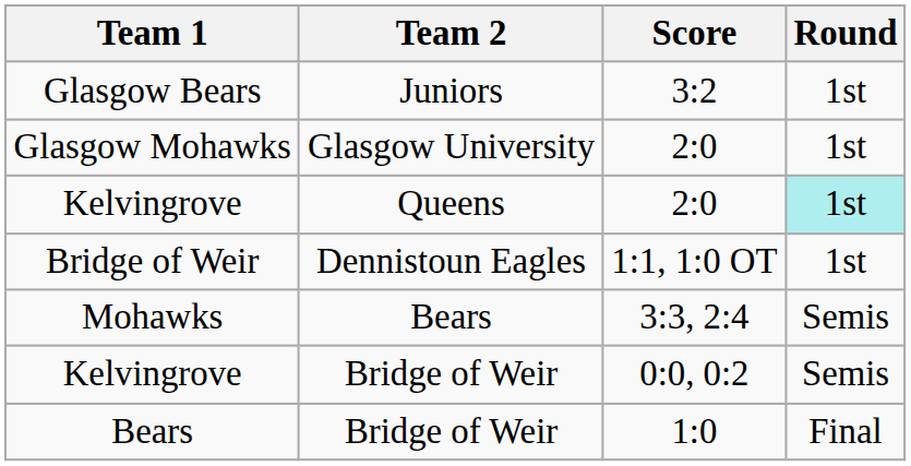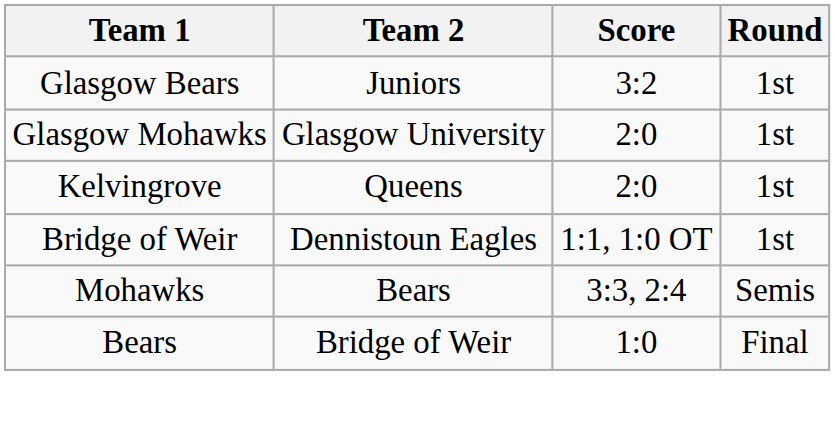Kelvingrove / Queens | Round: paleturquoise background -> no background
- row: Kelvingrove | Bridge of Weir | 0:0, 0:2 | Semis
